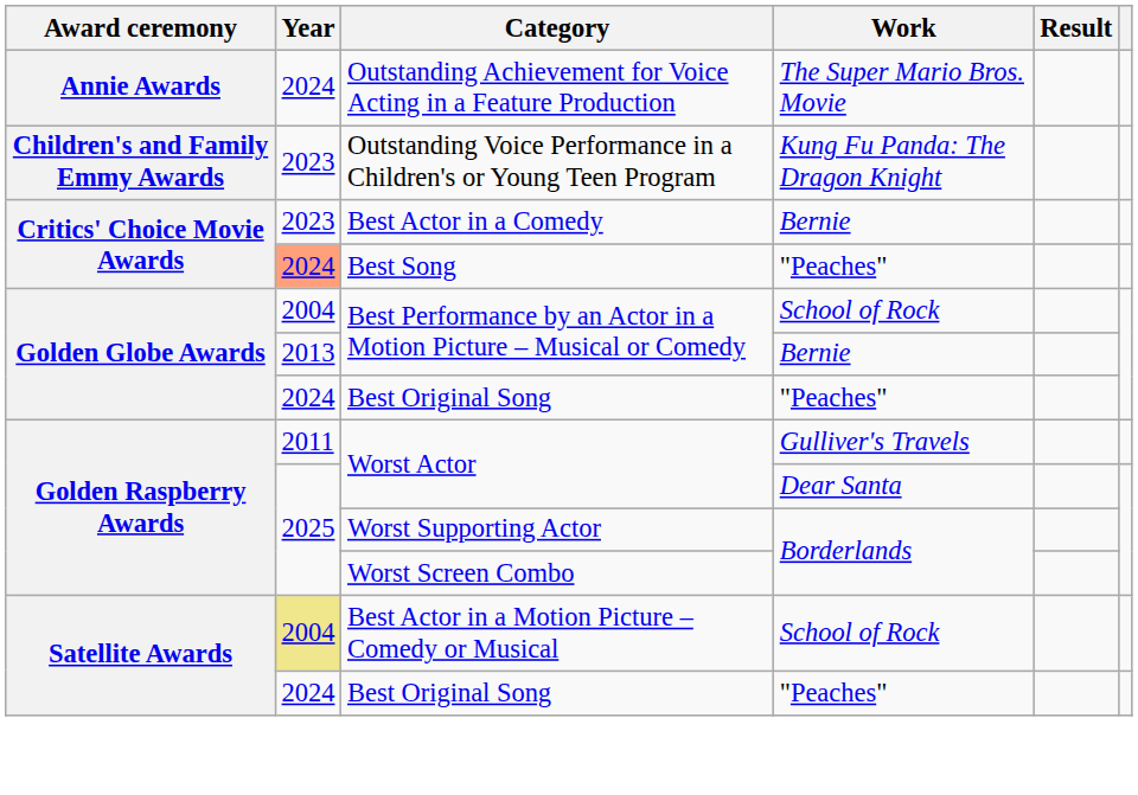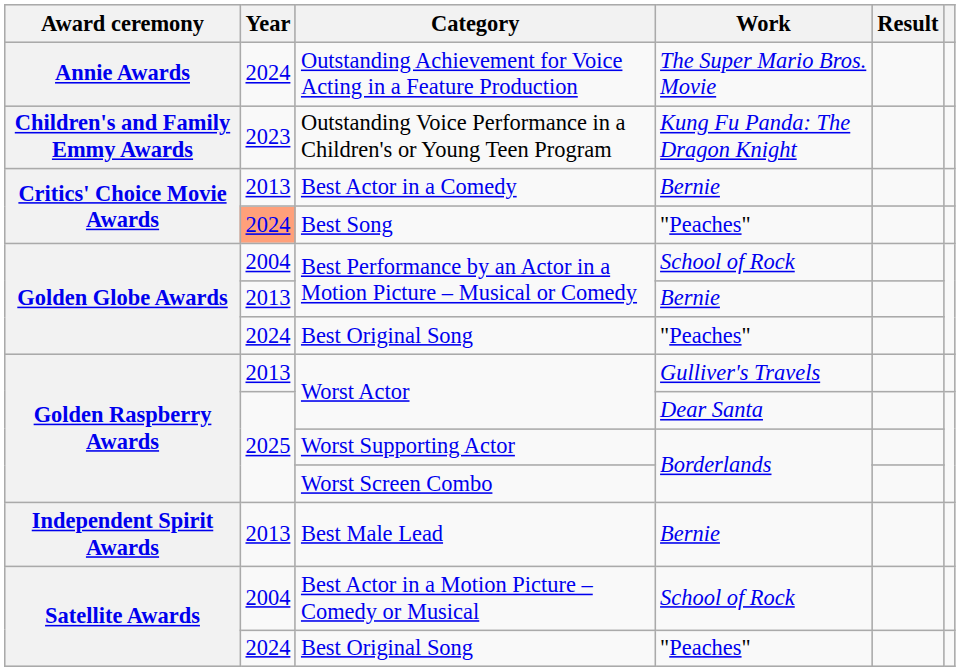Best Actor in a Comedy | Year: 2023 -> 2013
Worst Actor / Gulliver's Travels | Year: 2011 -> 2013
+ row: Independent Spirit Awards | 2013 | Best Male Lead | Bernie
Best Actor in a Motion Picture – Comedy or Musical | Year: khaki background -> no background
